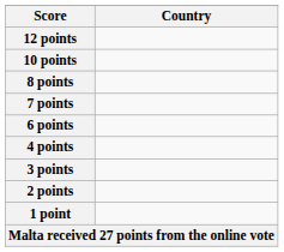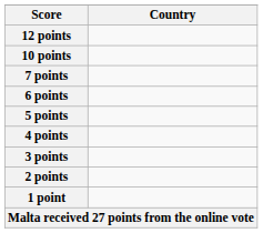- row: 8 points
+ row: 5 points
